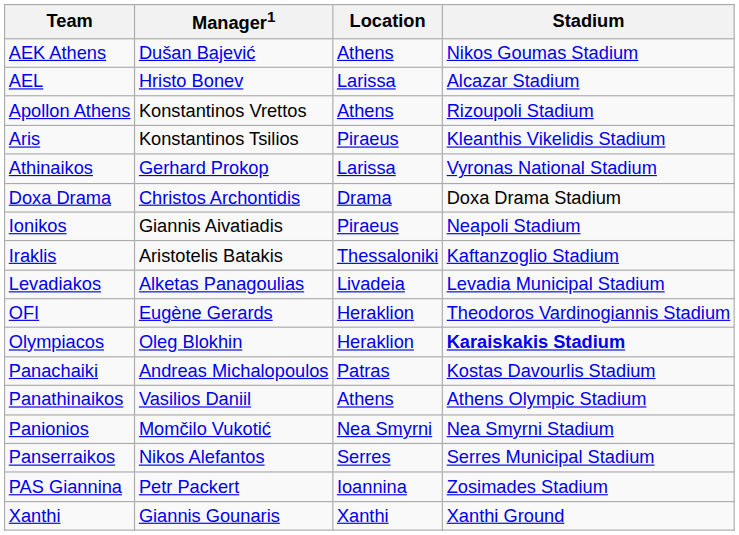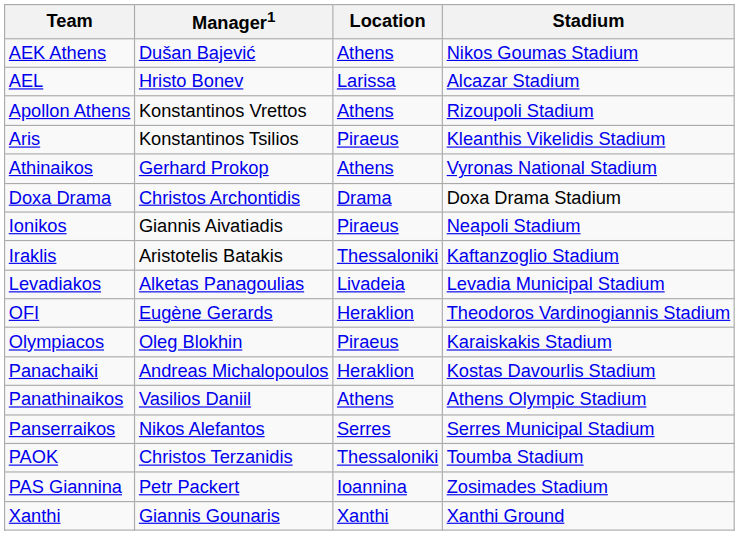Athinaikos | Location: Larissa -> Athens
Olympiacos | Location: Heraklion -> Piraeus
Olympiacos | Stadium: bold -> normal
Panachaiki | Location: Patras -> Heraklion
- row: Panionios | Momčilo Vukotić | Nea Smyrni | Nea Smyrni Stadium
+ row: PAOK | Christos Terzanidis | Thessaloniki | Toumba Stadium
